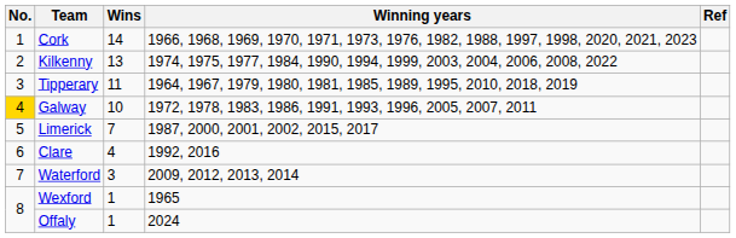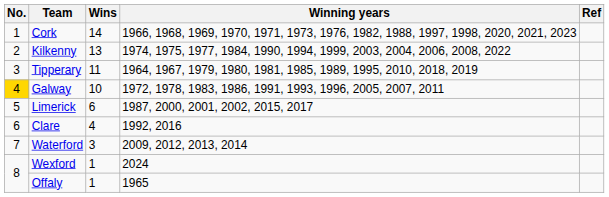Limerick | Wins: 7 -> 6
Wexford | Winning years: 1965 -> 2024
Offaly | Winning years: 2024 -> 1965
